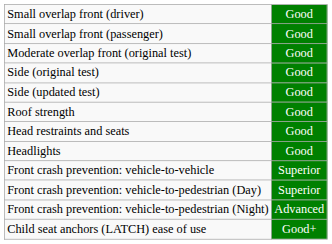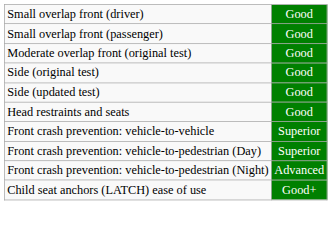- row: Roof strength | Good
- row: Headlights | Good
